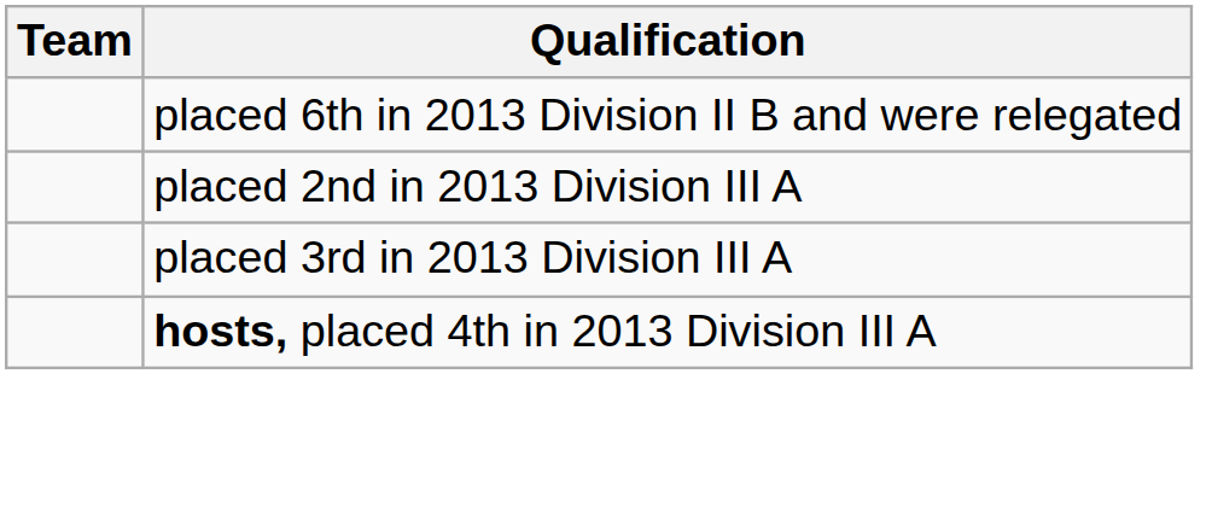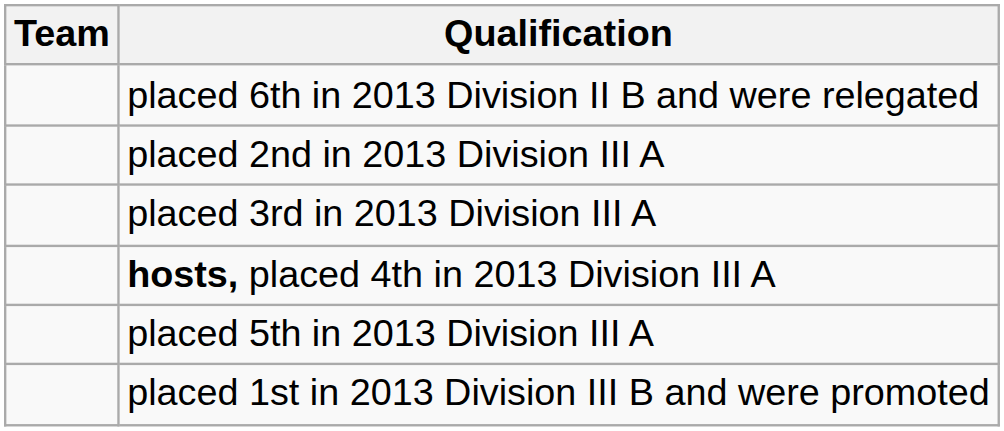+ row: placed 5th in 2013 Division III A
+ row: placed 1st in 2013 Division III B and were promoted
